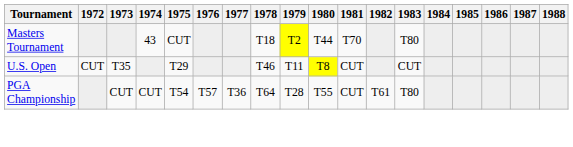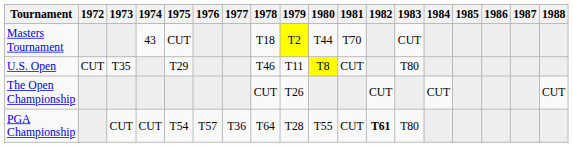Masters Tournament | 1983: T80 -> CUT
U.S. Open | 1983: CUT -> T80
+ row: The Open Championship | CUT | T26 | CUT | CUT | CUT
PGA Championship | 1982: normal -> bold
